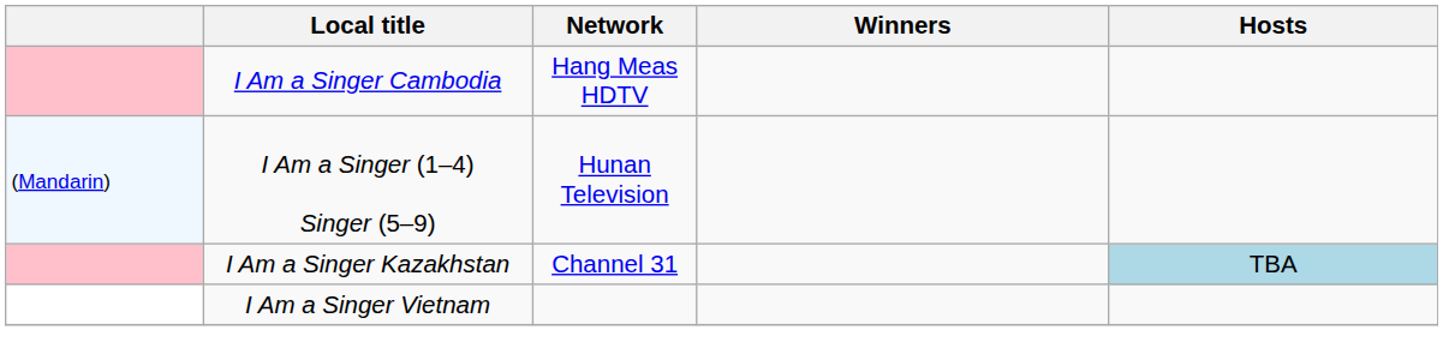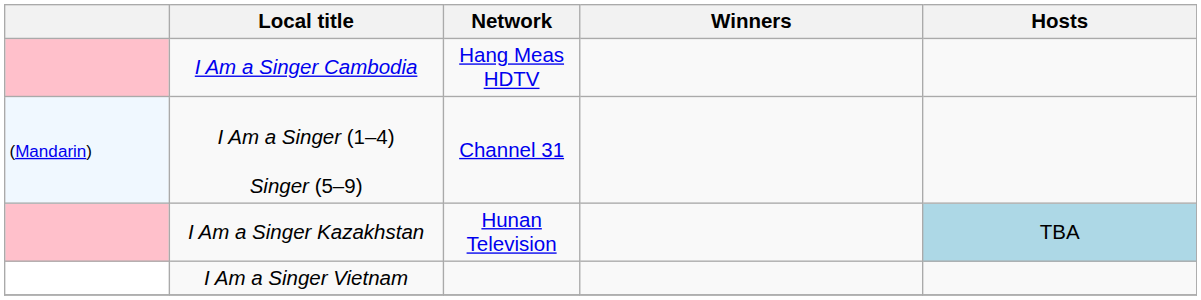I Am a Singer (1–4) Singer (5–9) | Network: Hunan Television -> Channel 31
I Am a Singer Kazakhstan | Network: Channel 31 -> Hunan Television
